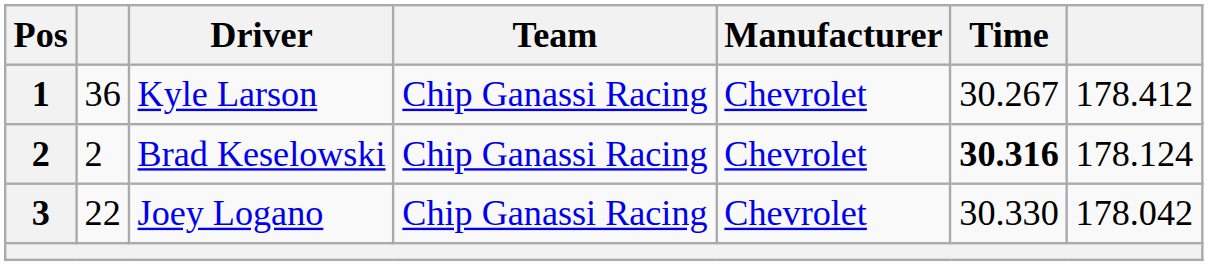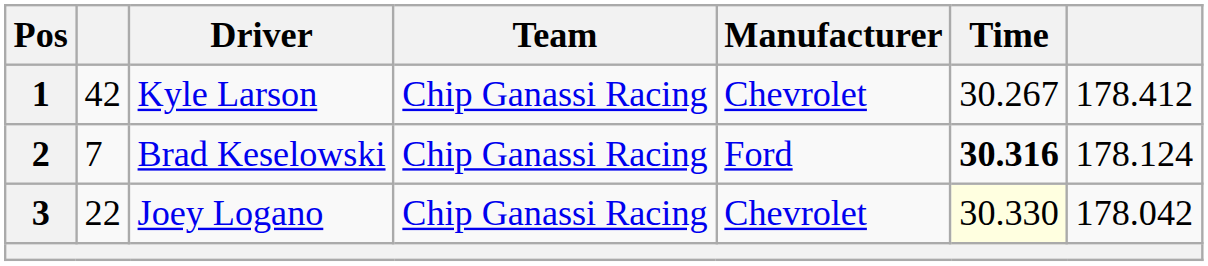Kyle Larson | column 2: 36 -> 42
Brad Keselowski | column 2: 2 -> 7
Brad Keselowski | Manufacturer: Chevrolet -> Ford
Joey Logano | Time: no background -> lightyellow background
